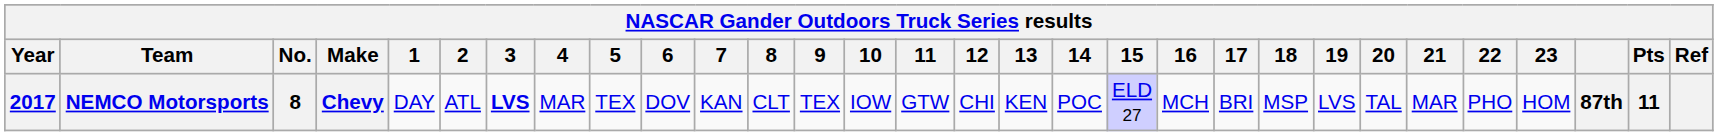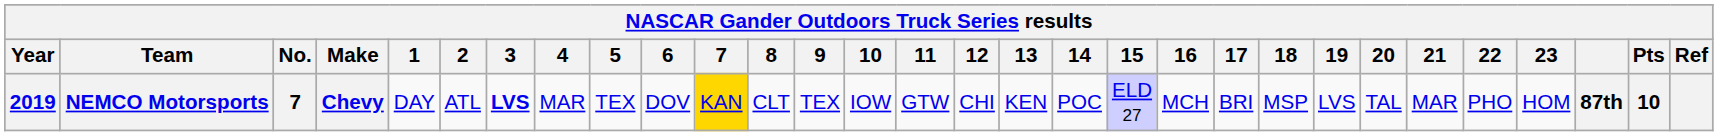NEMCO Motorsports | Year: 2017 -> 2019
NEMCO Motorsports | No.: 8 -> 7
NEMCO Motorsports | 7: no background -> gold background
NEMCO Motorsports | Pts: 11 -> 10
